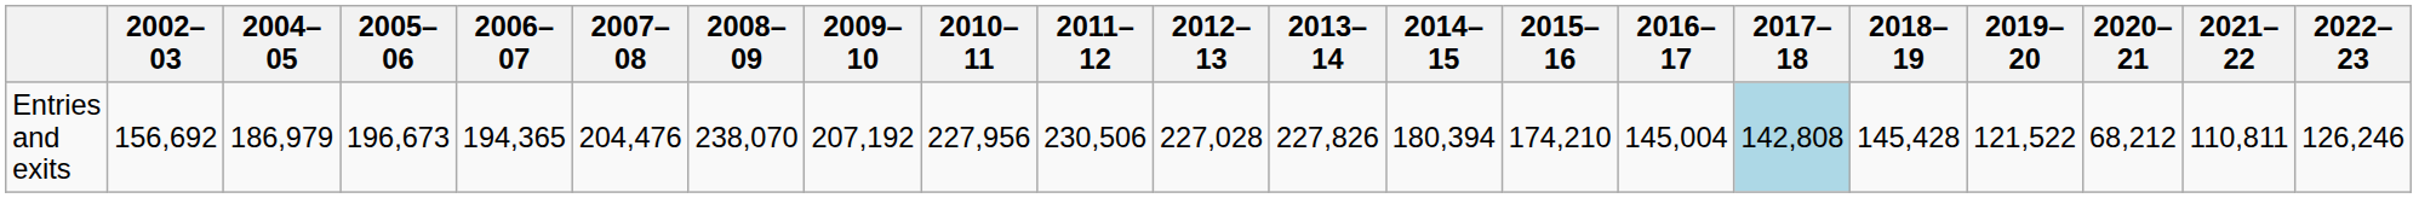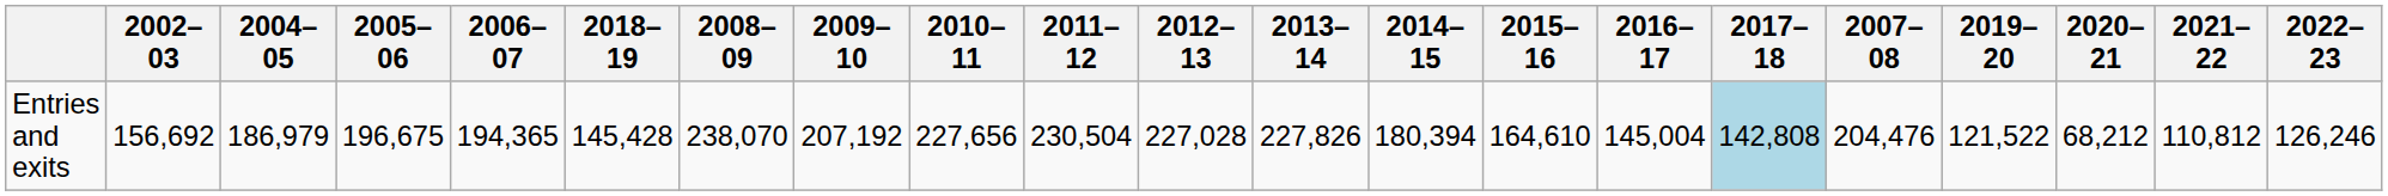columns swapped: 2007–08 <-> 2018–19
Entries and exits | 2005–06: 196,673 -> 196,675
Entries and exits | 2010–11: 227,956 -> 227,656
Entries and exits | 2011–12: 230,506 -> 230,504
Entries and exits | 2015–16: 174,210 -> 164,610
Entries and exits | 2021–22: 110,811 -> 110,812
